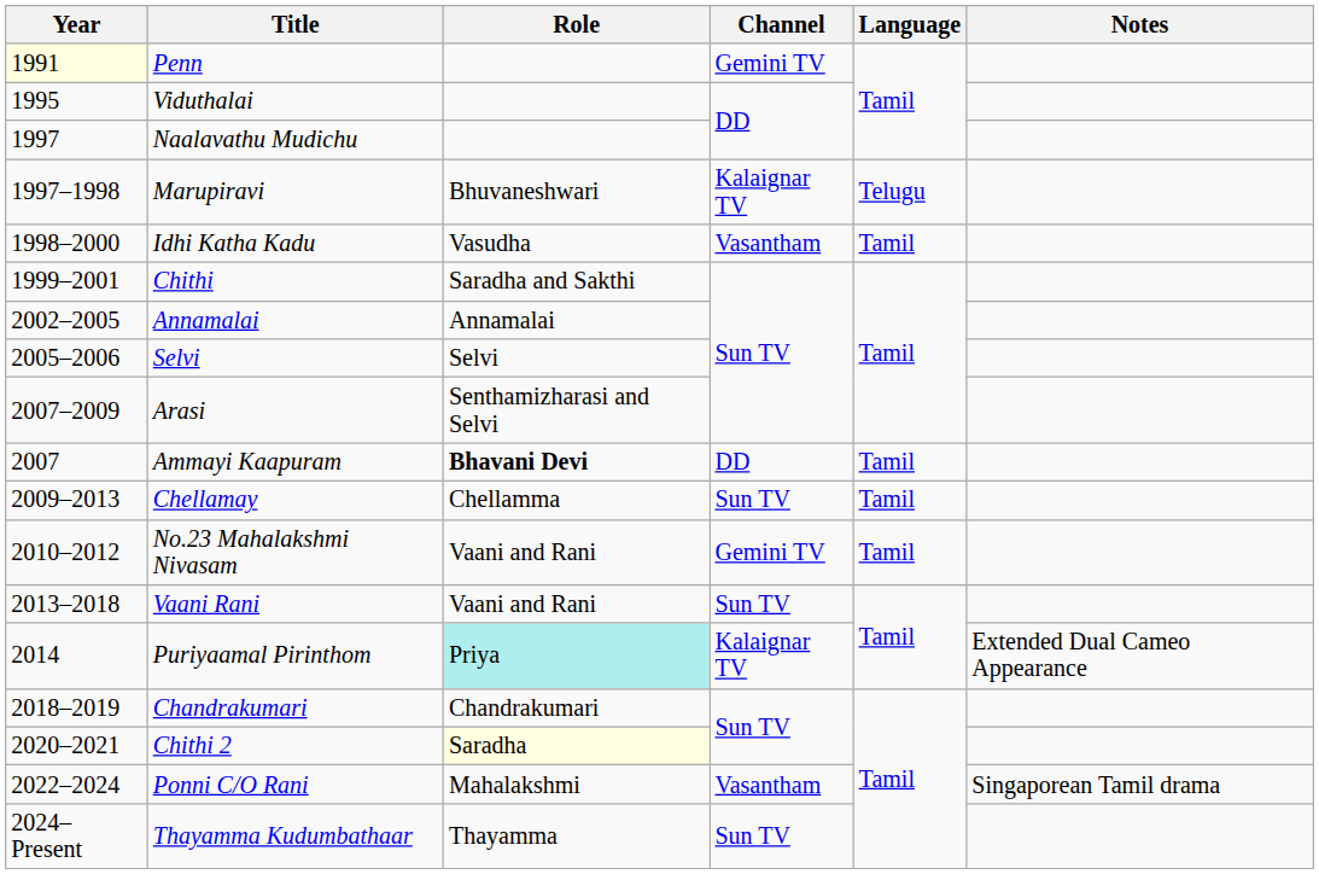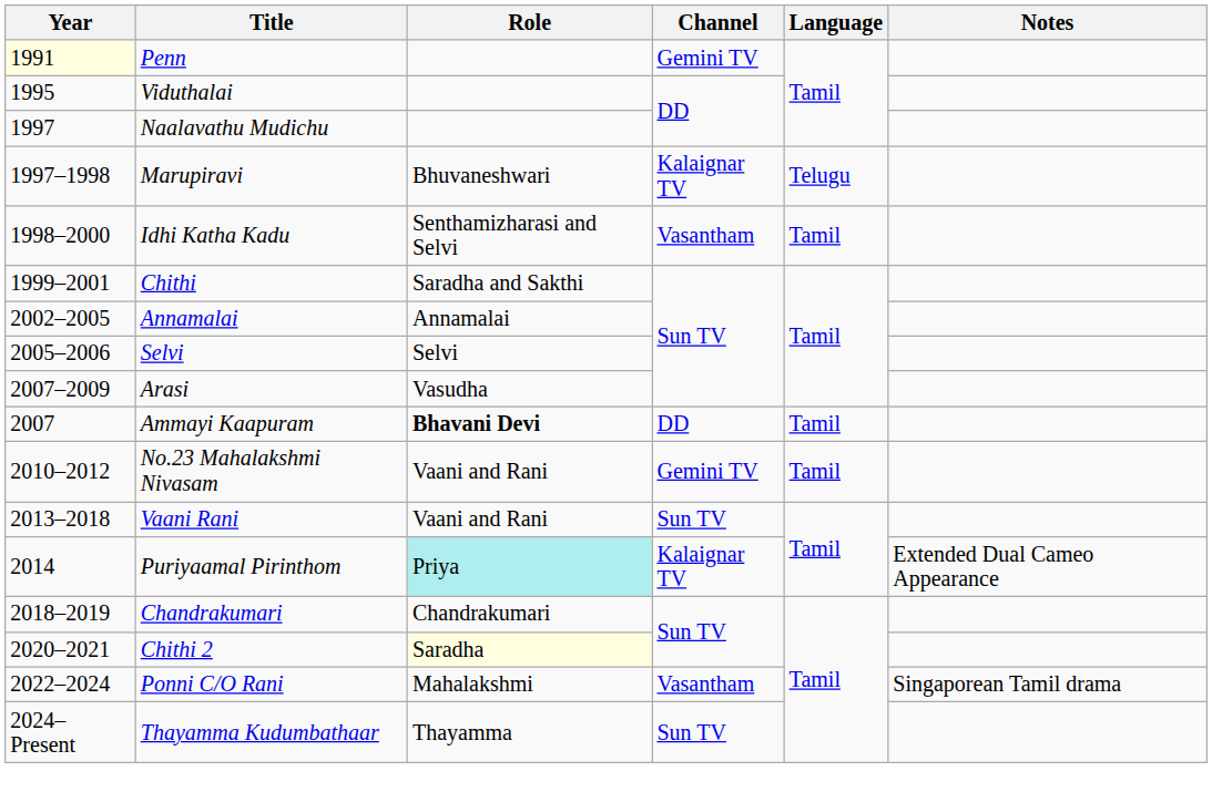Idhi Katha Kadu | Role: Vasudha -> Senthamizharasi and Selvi
Arasi | Role: Senthamizharasi and Selvi -> Vasudha
- row: 2009–2013 | Chellamay | Chellamma | Sun TV | Tamil
